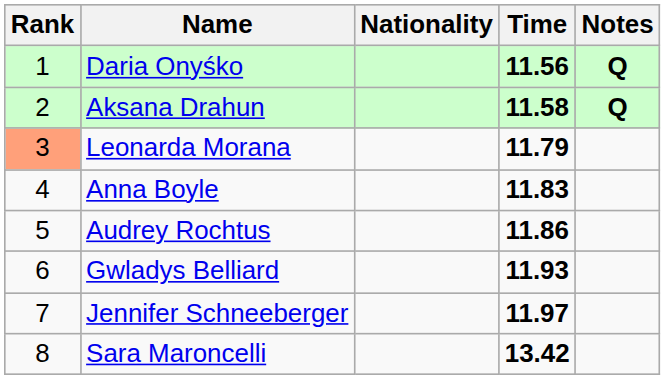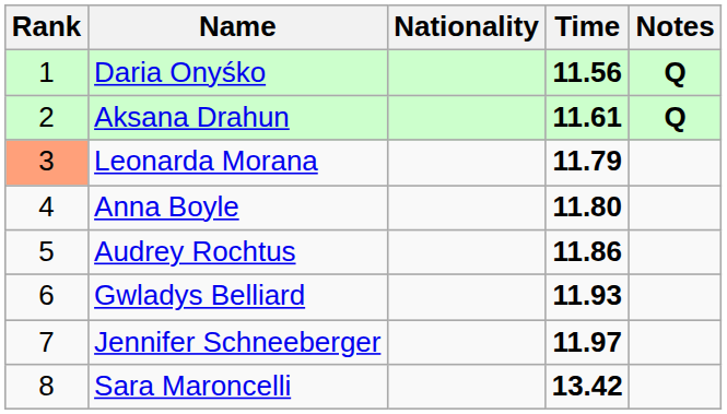Aksana Drahun | Time: 11.58 -> 11.61
Anna Boyle | Time: 11.83 -> 11.80
